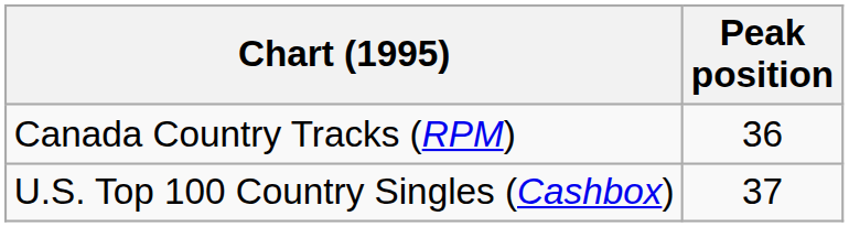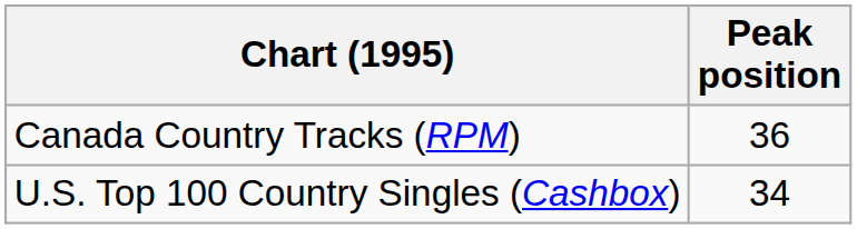U.S. Top 100 Country Singles (Cashbox) | Peak position: 37 -> 34
